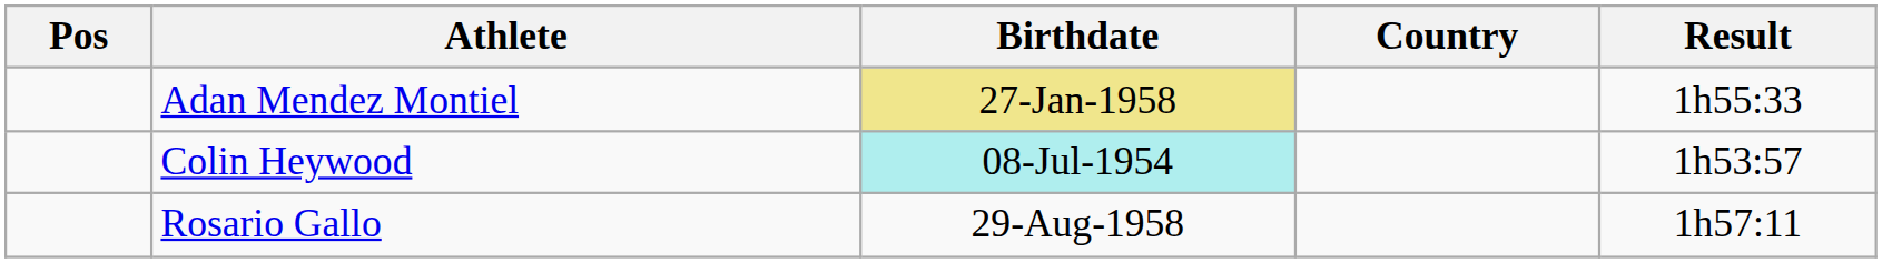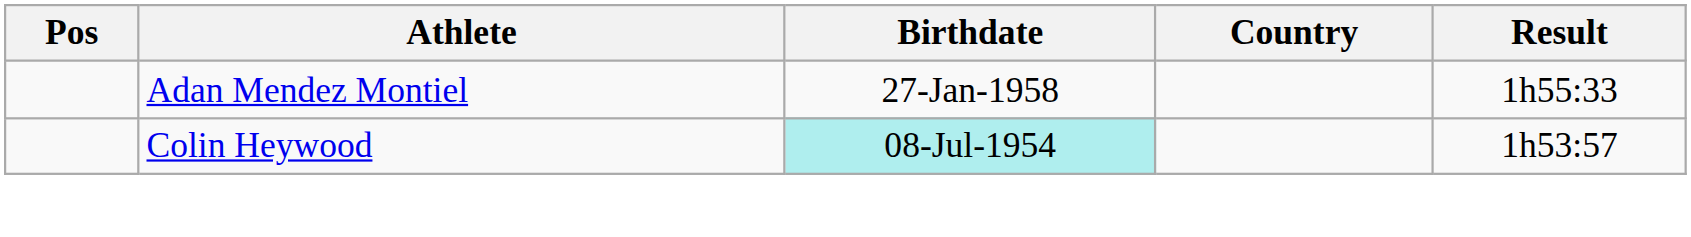Adan Mendez Montiel | Birthdate: khaki background -> no background
- row: Rosario Gallo | 29-Aug-1958 | 1h57:11
